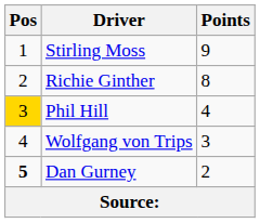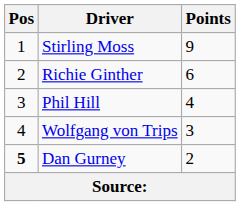Richie Ginther | Points: 8 -> 6
Phil Hill | Pos: gold background -> no background
